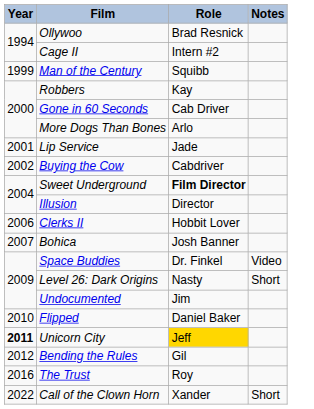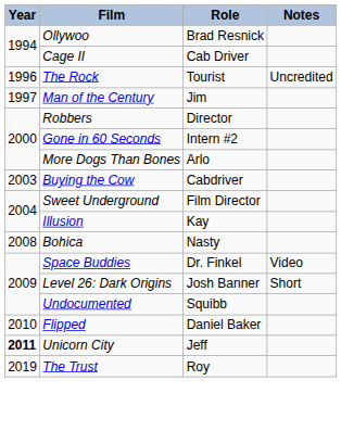Cage II | Role: Intern #2 -> Cab Driver
+ row: 1996 | The Rock | Tourist | Uncredited
Man of the Century | Year: 1999 -> 1997
Man of the Century | Role: Squibb -> Jim
Robbers | Role: Kay -> Director
Gone in 60 Seconds | Role: Cab Driver -> Intern #2
- row: 2001 | Lip Service | Jade
Buying the Cow | Year: 2002 -> 2003
Sweet Underground | Role: bold -> normal
Illusion | Role: Director -> Kay
- row: 2006 | Clerks II | Hobbit Lover
Bohica | Year: 2007 -> 2008
Bohica | Role: Josh Banner -> Nasty
Level 26: Dark Origins | Role: Nasty -> Josh Banner
Undocumented | Role: Jim -> Squibb
Unicorn City | Role: gold background -> no background
- row: 2012 | Bending the Rules | Gil
The Trust | Year: 2016 -> 2019
- row: 2022 | Call of the Clown Horn | Xander | Short
